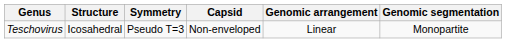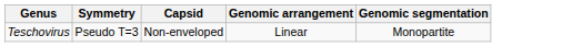- column: Structure | Icosahedral
